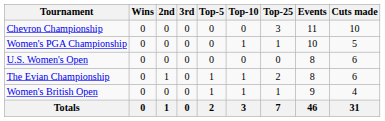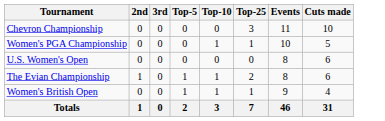- column: Wins | 0 | 0 | 0 | 0 | 0 | 0
